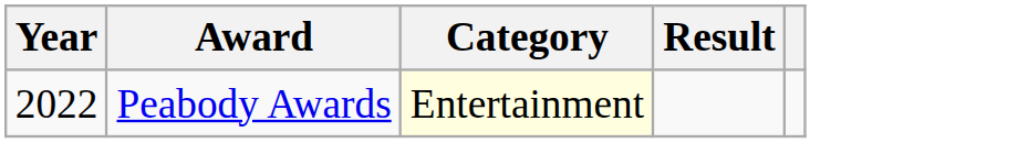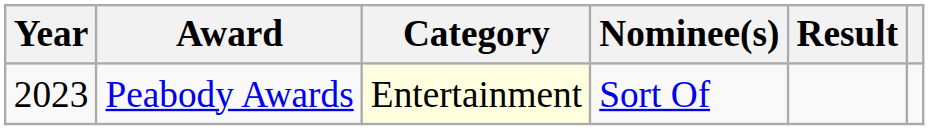+ column: Nominee(s) | Sort Of
Peabody Awards | Year: 2022 -> 2023
